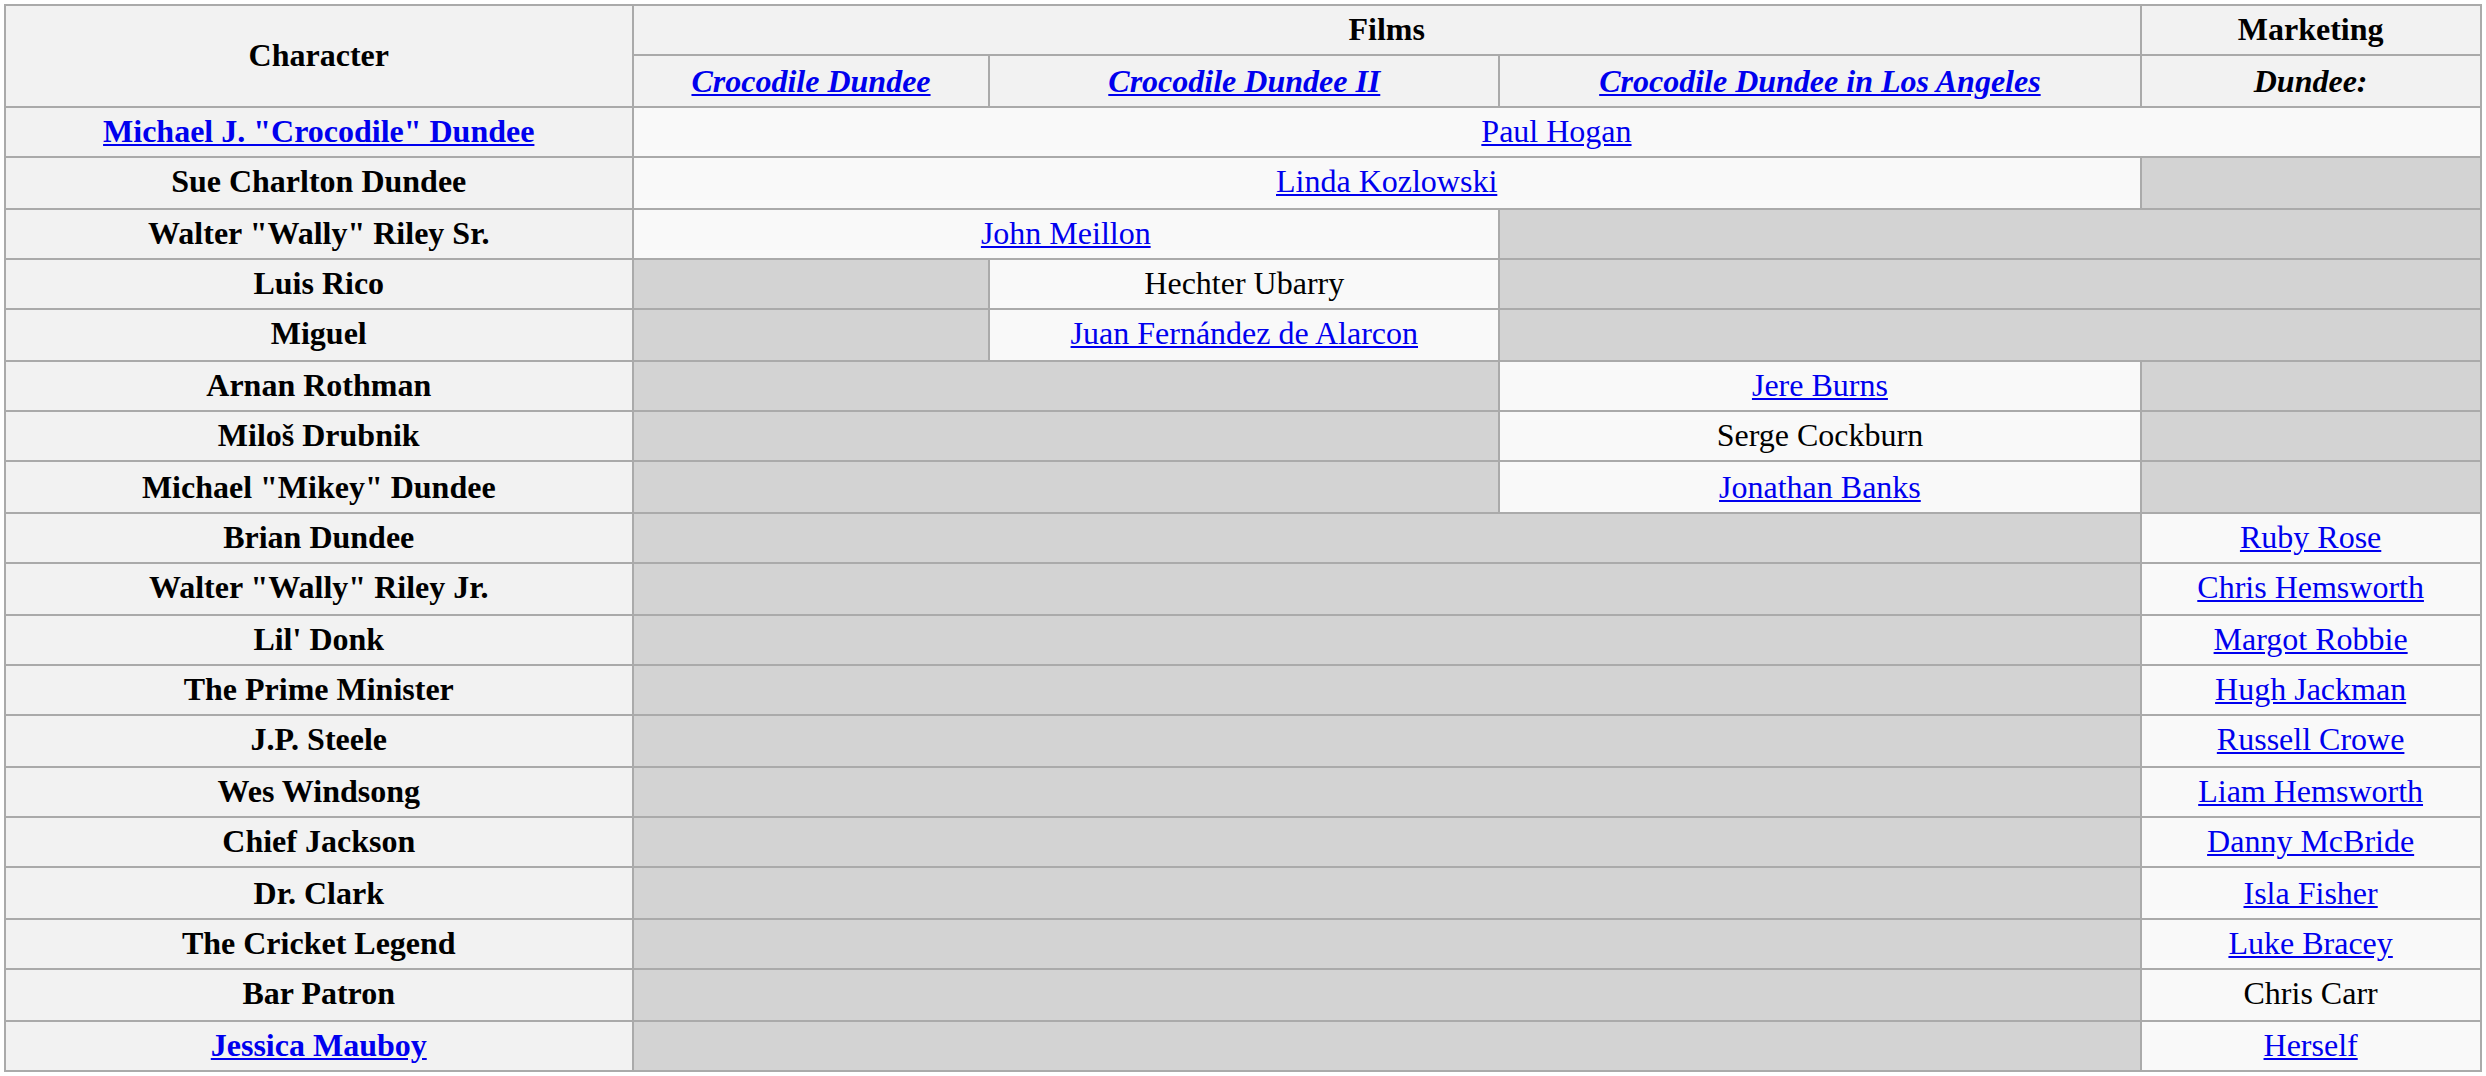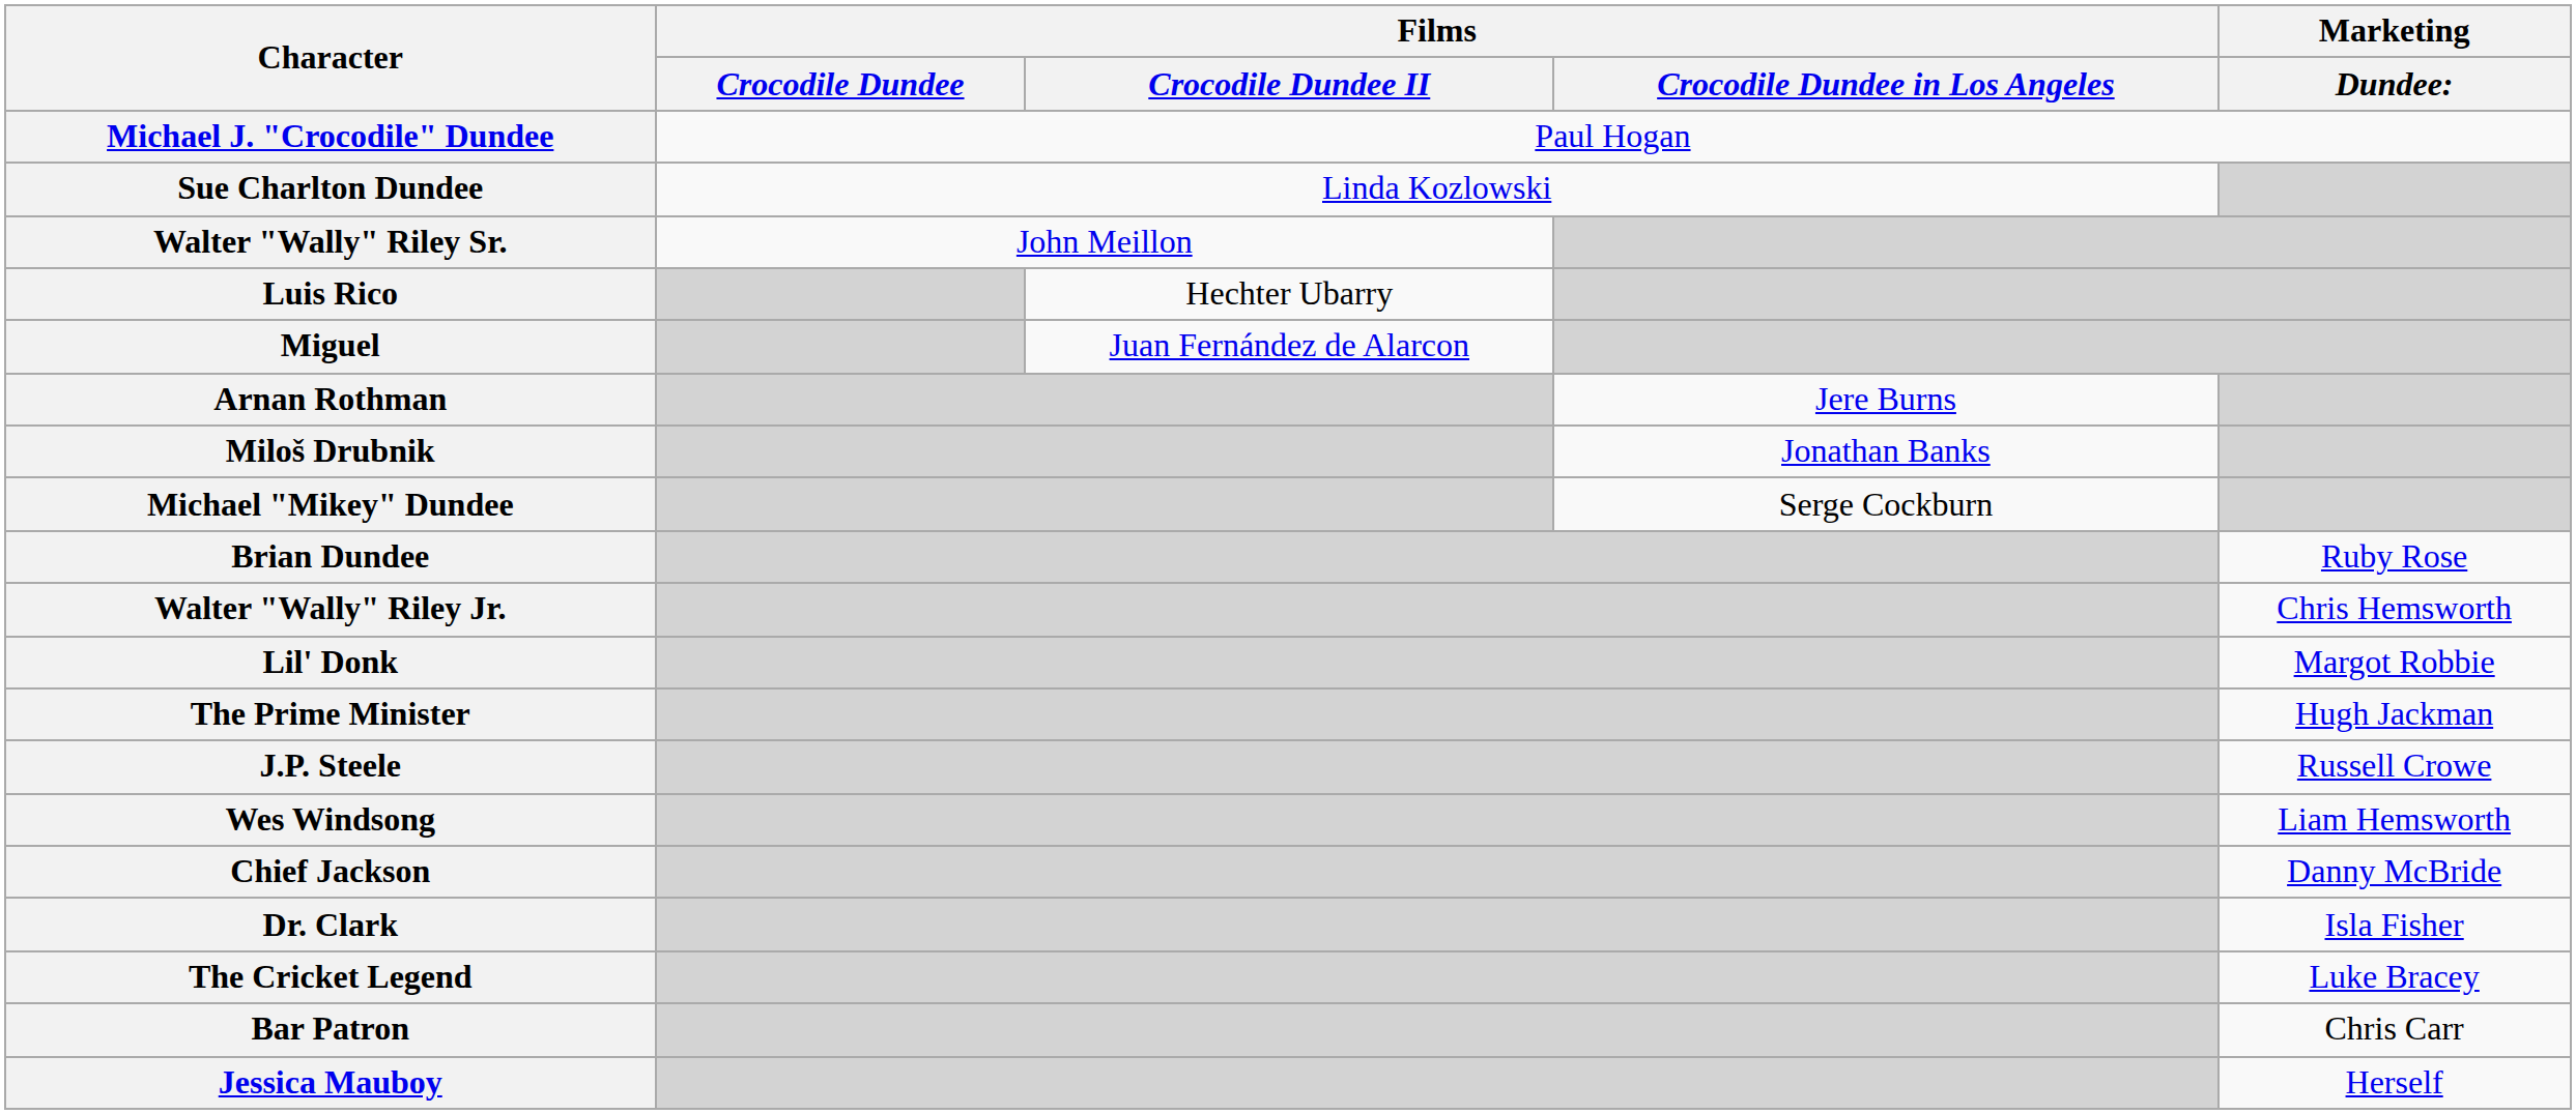Miloš Drubnik | Films / Crocodile Dundee in Los Angeles: Serge Cockburn -> Jonathan Banks
Michael "Mikey" Dundee | Films / Crocodile Dundee in Los Angeles: Jonathan Banks -> Serge Cockburn
